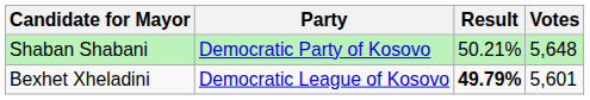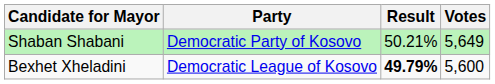Shaban Shabani | Votes: 5,648 -> 5,649
Bexhet Xheladini | Votes: 5,601 -> 5,600
